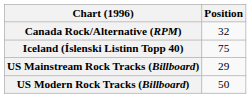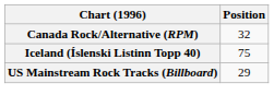- row: US Modern Rock Tracks (Billboard) | 50
